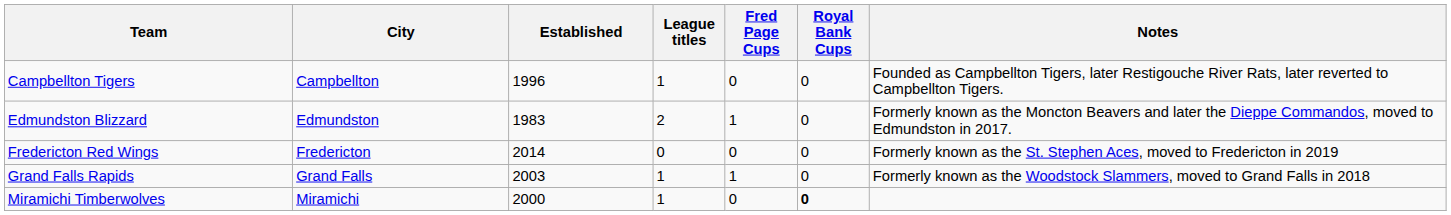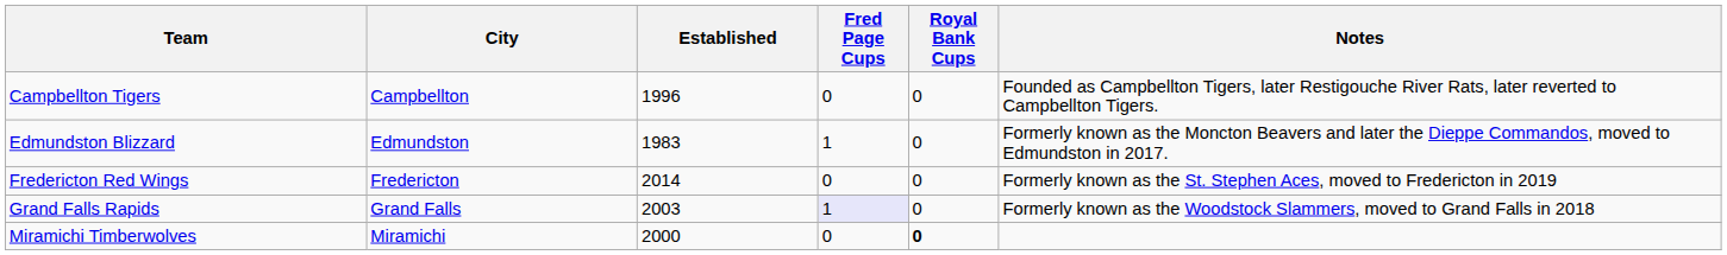- column: League titles | 1 | 2 | 0 | 1 | 1
Grand Falls Rapids | Fred Page Cups: no background -> lavender background
